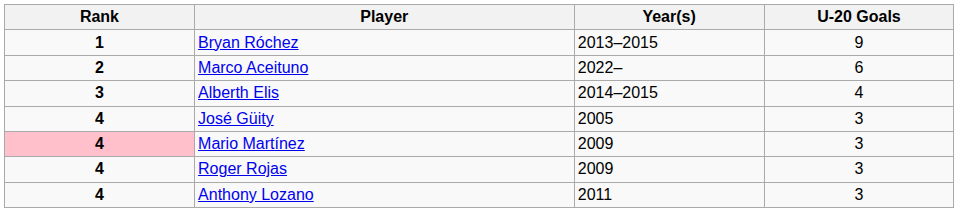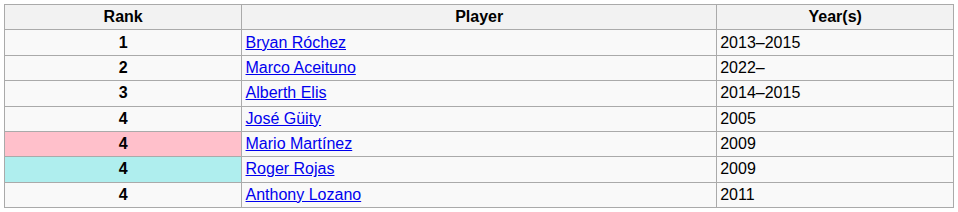- column: U-20 Goals | 9 | 6 | 4 | 3 | 3 | 3 | 3
Roger Rojas | Rank: no background -> paleturquoise background
